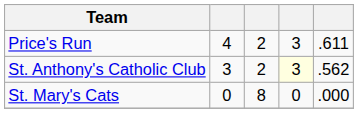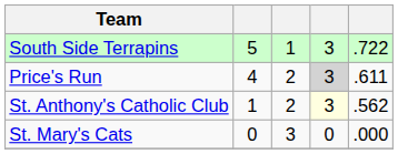+ row: South Side Terrapins | 5 | 1 | 3 | .722
Price's Run | column 4: no background -> lightgrey background
St. Anthony's Catholic Club | column 2: 3 -> 1
St. Mary's Cats | column 3: 8 -> 3
